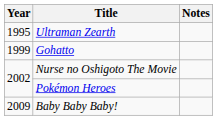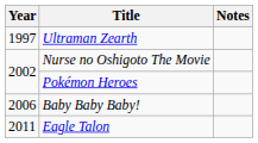Ultraman Zearth | Year: 1995 -> 1997
- row: 1999 | Gohatto
Baby Baby Baby! | Year: 2009 -> 2006
+ row: 2011 | Eagle Talon
